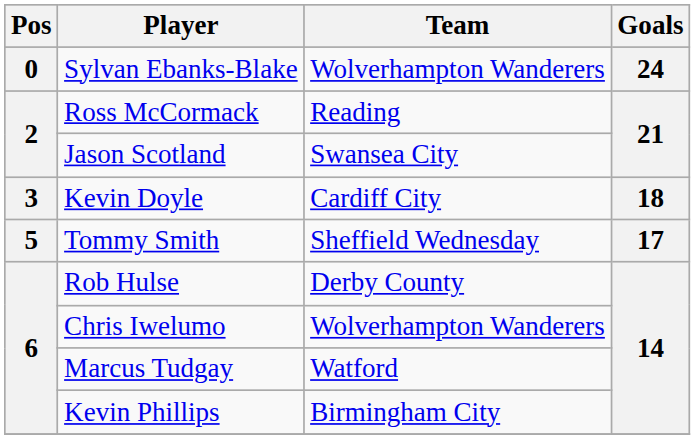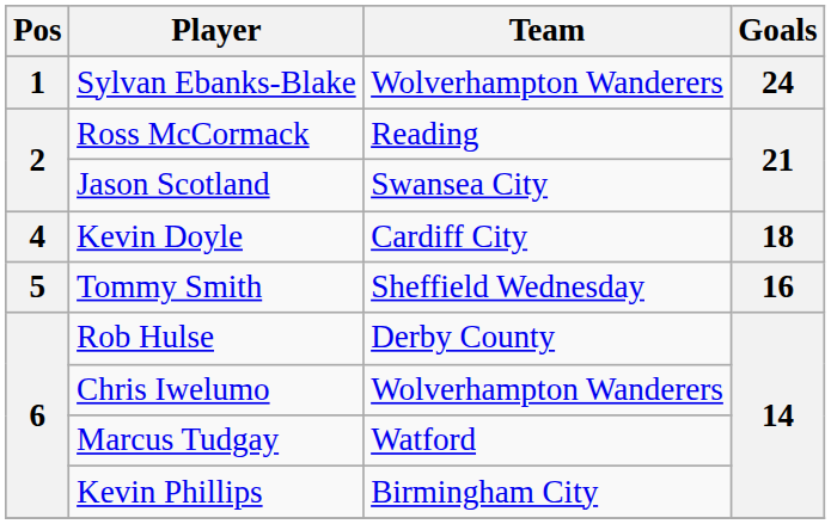Sylvan Ebanks-Blake | Pos: 0 -> 1
Kevin Doyle | Pos: 3 -> 4
Tommy Smith | Goals: 17 -> 16
